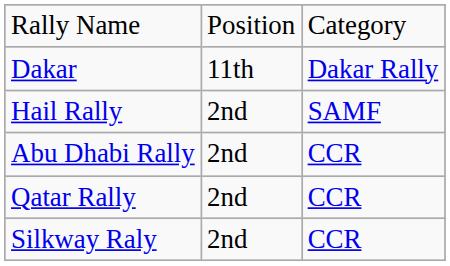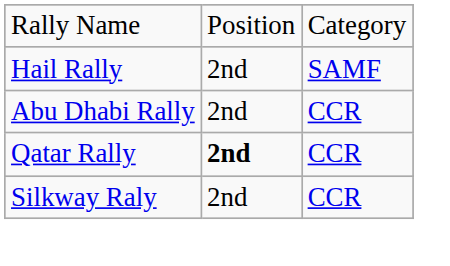- row: Dakar | 11th | Dakar Rally
Qatar Rally | column 2: normal -> bold
